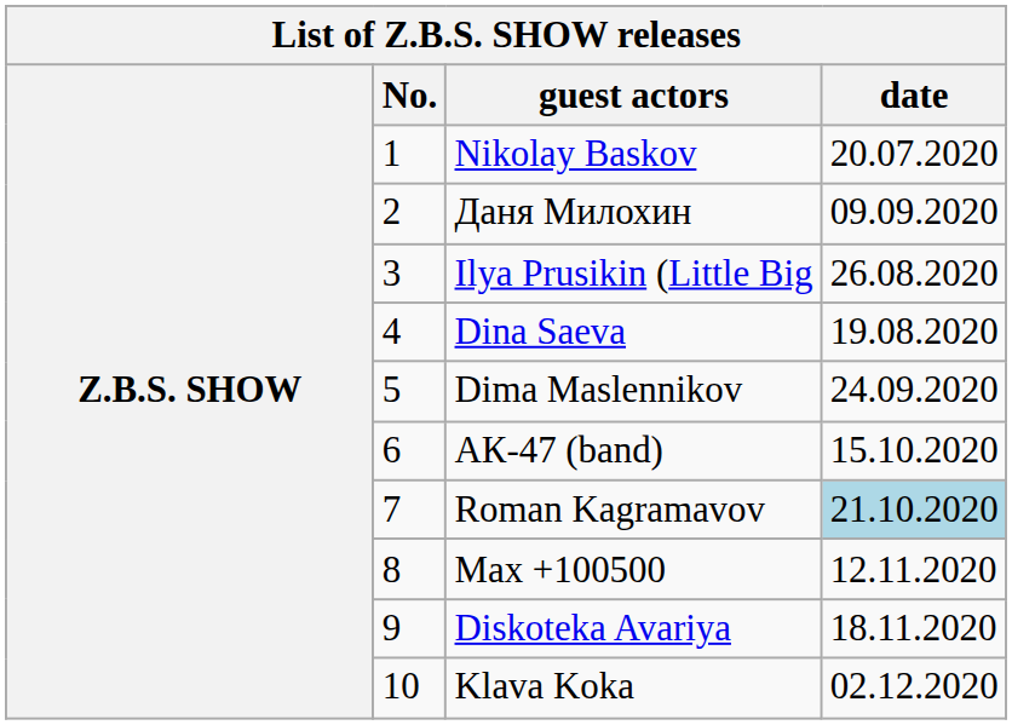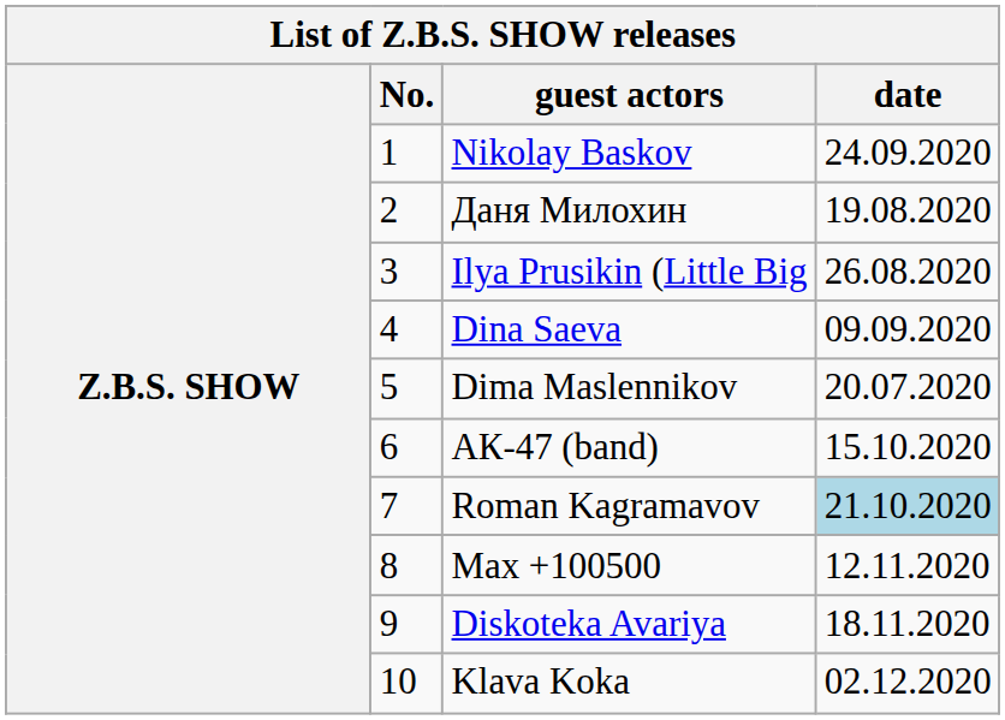Nikolay Baskov | date: 20.07.2020 -> 24.09.2020
Даня Милохин | date: 09.09.2020 -> 19.08.2020
Dina Saeva | date: 19.08.2020 -> 09.09.2020
Dima Maslennikov | date: 24.09.2020 -> 20.07.2020
